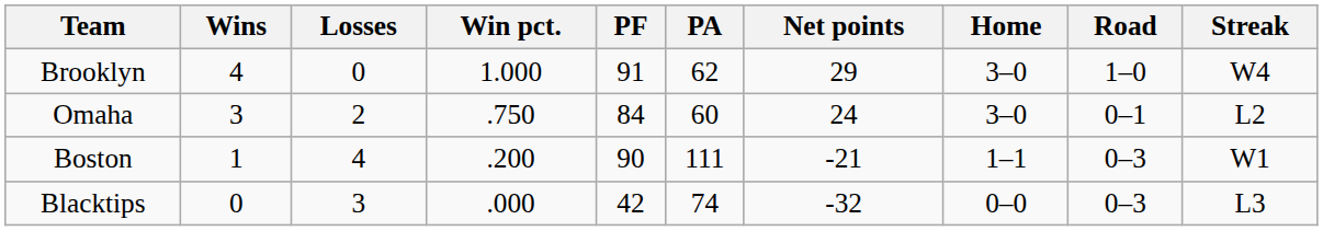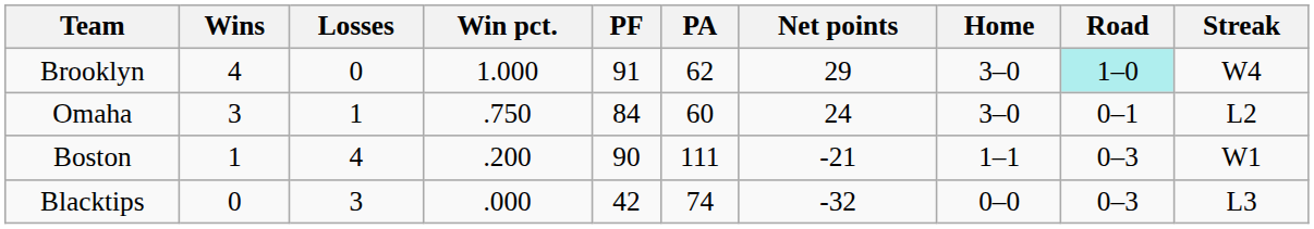Brooklyn | Road: no background -> paleturquoise background
Omaha | Losses: 2 -> 1
